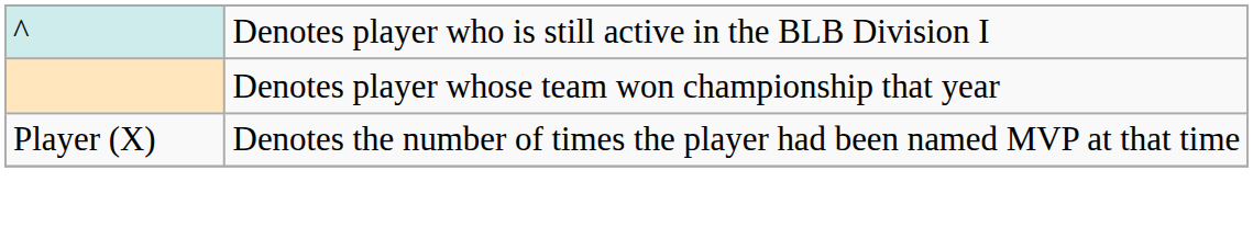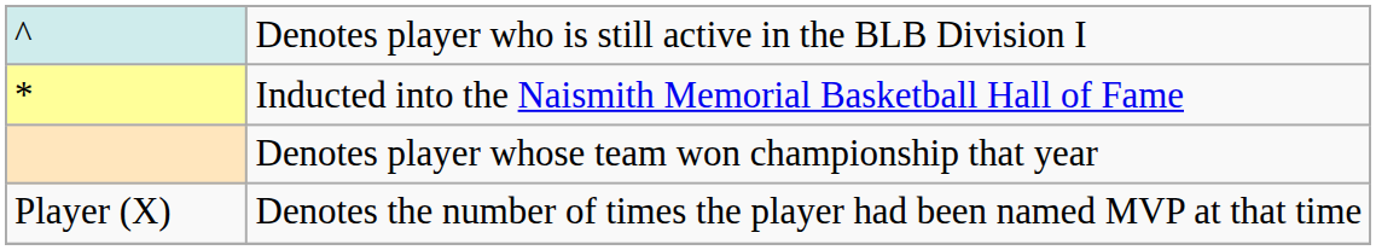+ row: * | Inducted into the Naismith Memorial Basketball Hall of Fame
